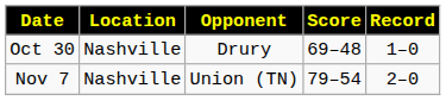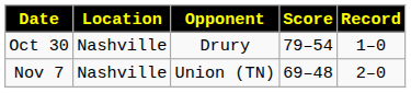Oct 30 | Score: 69–48 -> 79–54
Nov 7 | Score: 79–54 -> 69–48
